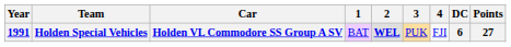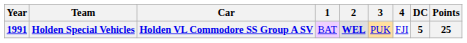Holden Special Vehicles | DC: 6 -> 5
Holden Special Vehicles | Points: 27 -> 25
